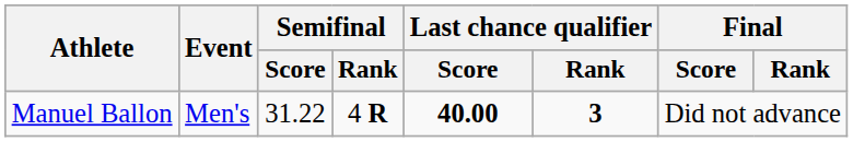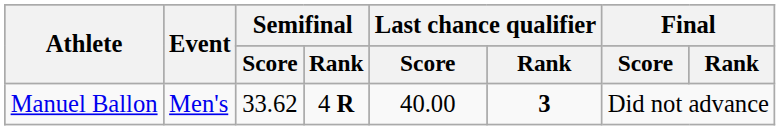Manuel Ballon | Semifinal / Score: 31.22 -> 33.62
Manuel Ballon | Last chance qualifier / Score: bold -> normal
